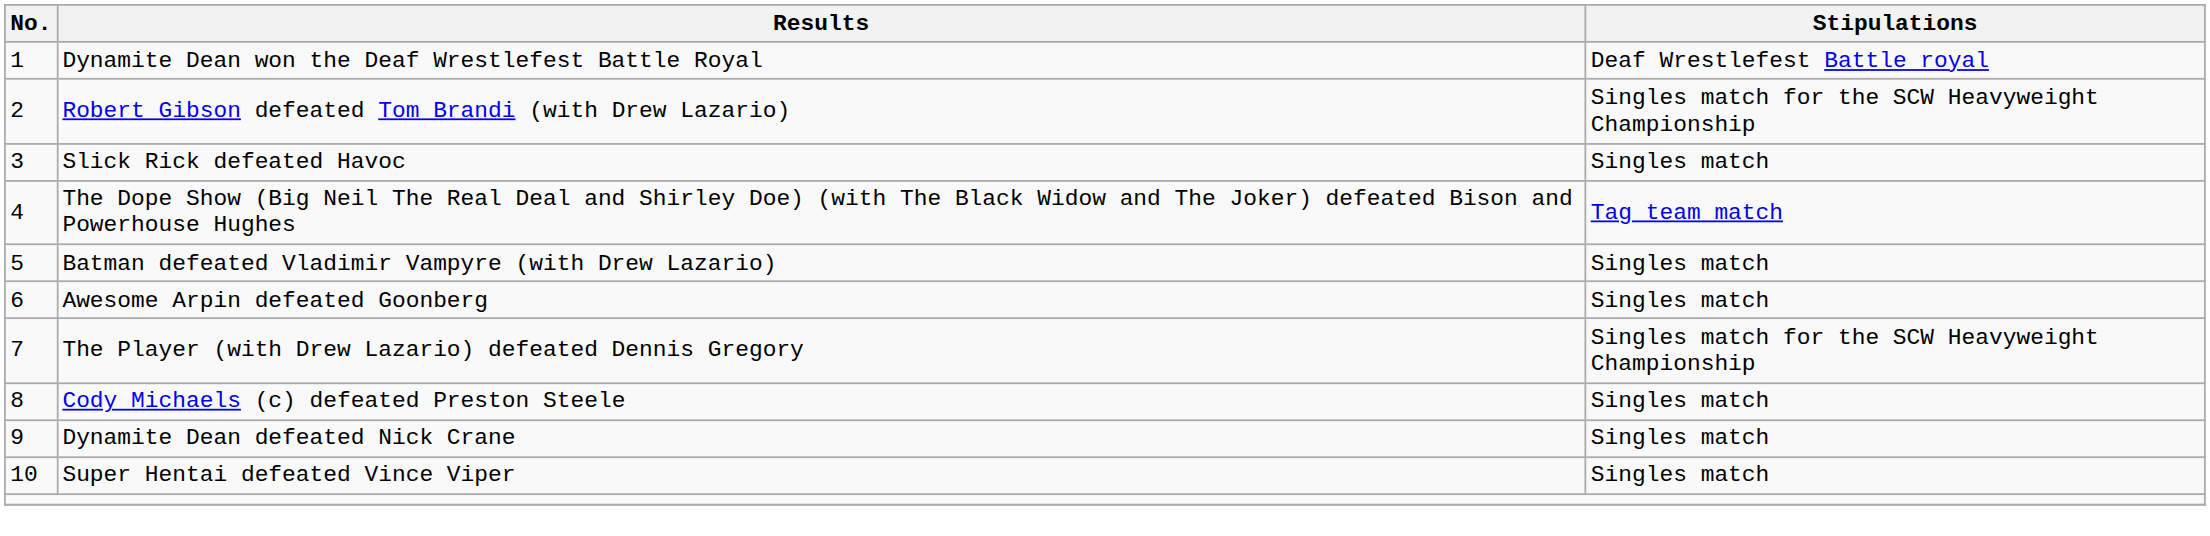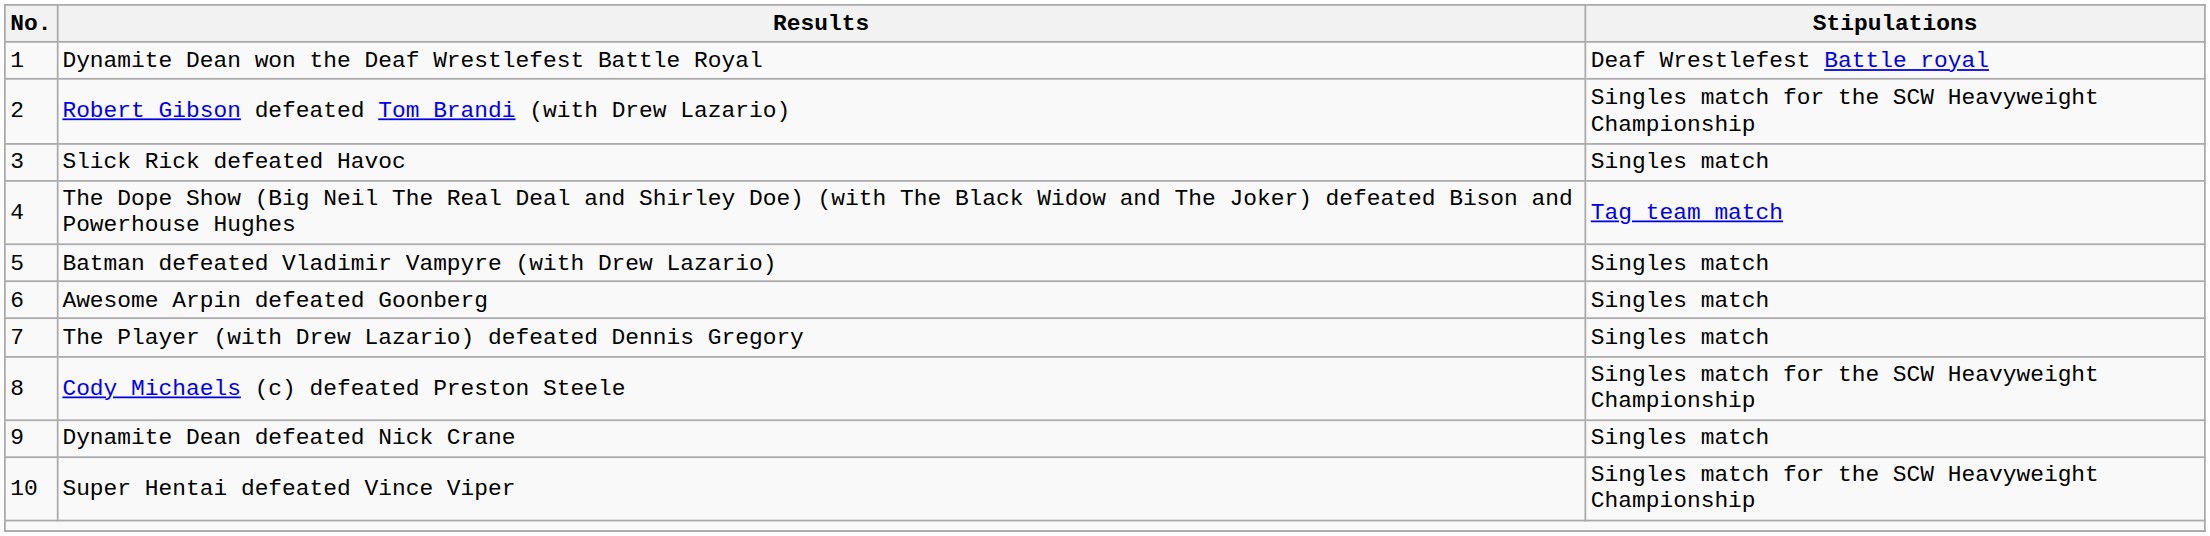The Player (with Drew Lazario) defeated Dennis Gregory | Stipulations: Singles match for the SCW Heavyweight Championship -> Singles match
Cody Michaels (c) defeated Preston Steele | Stipulations: Singles match -> Singles match for the SCW Heavyweight Championship
Super Hentai defeated Vince Viper | Stipulations: Singles match -> Singles match for the SCW Heavyweight Championship
